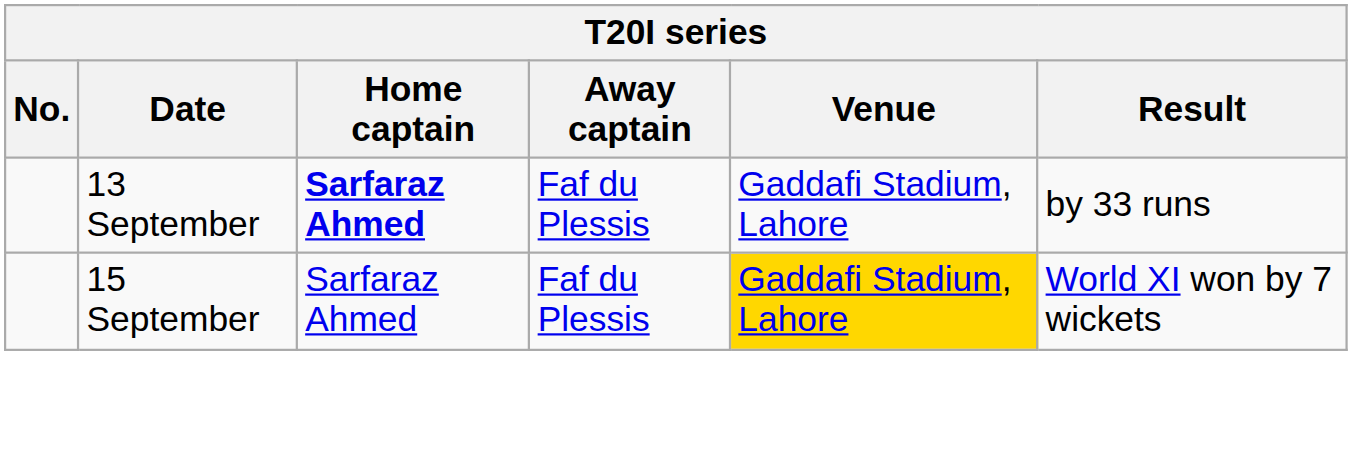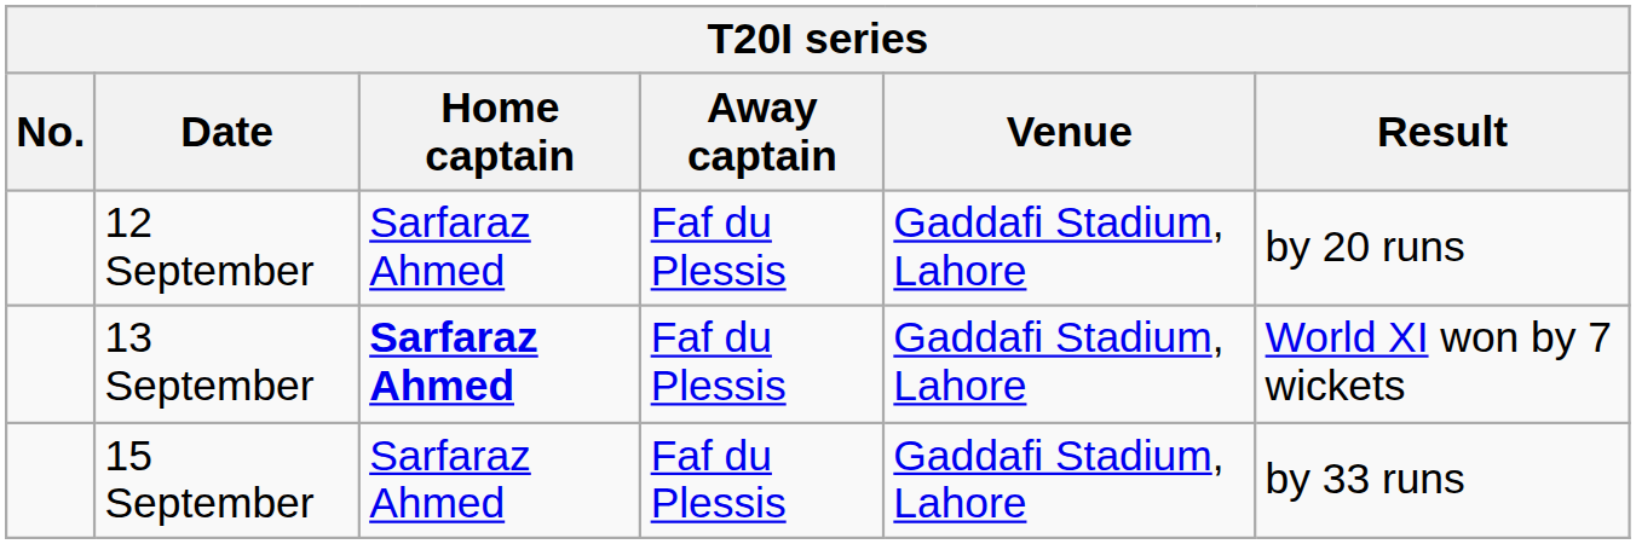+ row: 12 September | Sarfaraz Ahmed | Faf du Plessis | Gaddafi Stadium, Lahore | by 20 runs
13 September | Result: by 33 runs -> World XI won by 7 wickets
15 September | Venue: gold background -> no background
15 September | Result: World XI won by 7 wickets -> by 33 runs
